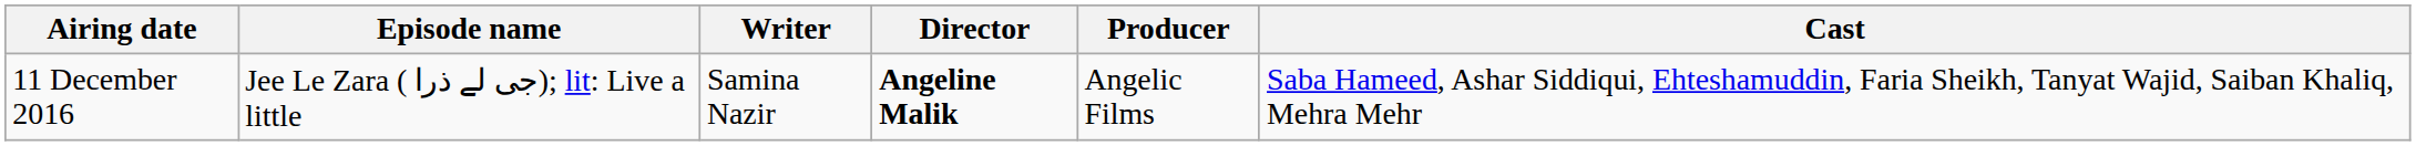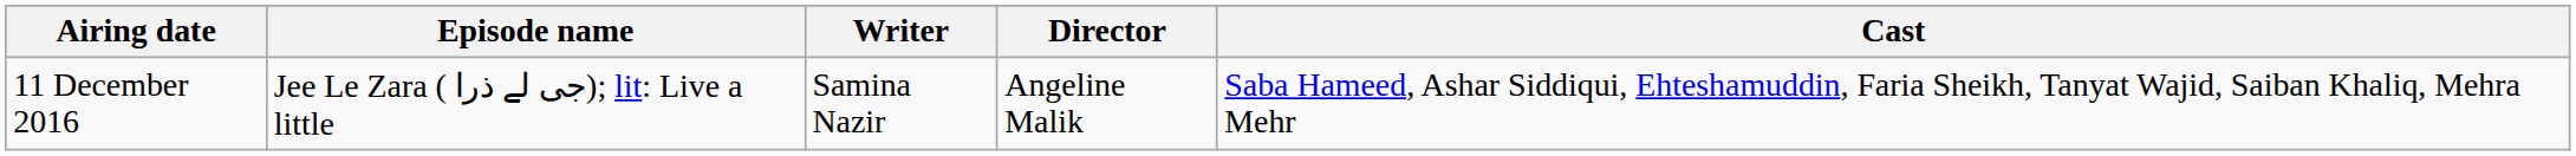- column: Producer | Angelic Films
11 December 2016 | Director: bold -> normal
